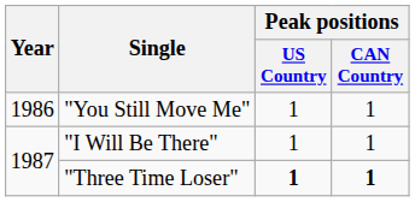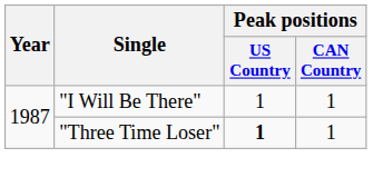- row: 1986 | "You Still Move Me" | 1 | 1
"Three Time Loser" | Peak positions / CAN Country: bold -> normal
